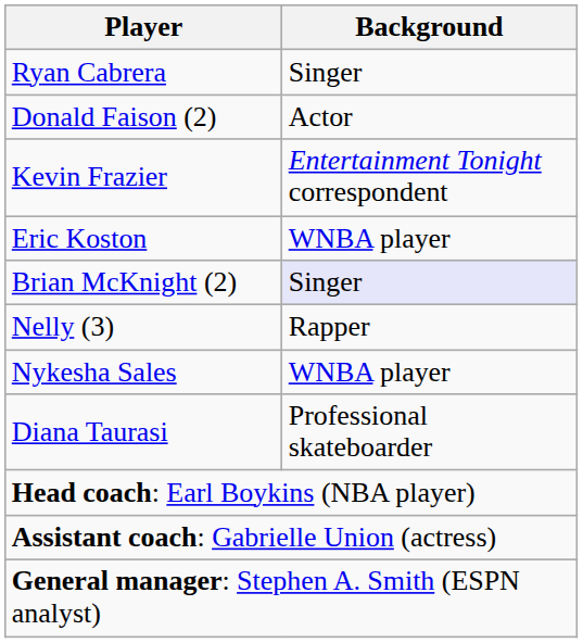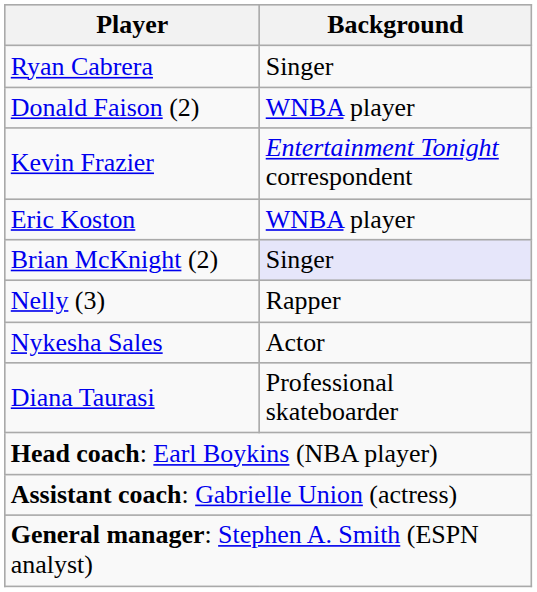Donald Faison (2) | Background: Actor -> WNBA player
Nykesha Sales | Background: WNBA player -> Actor
